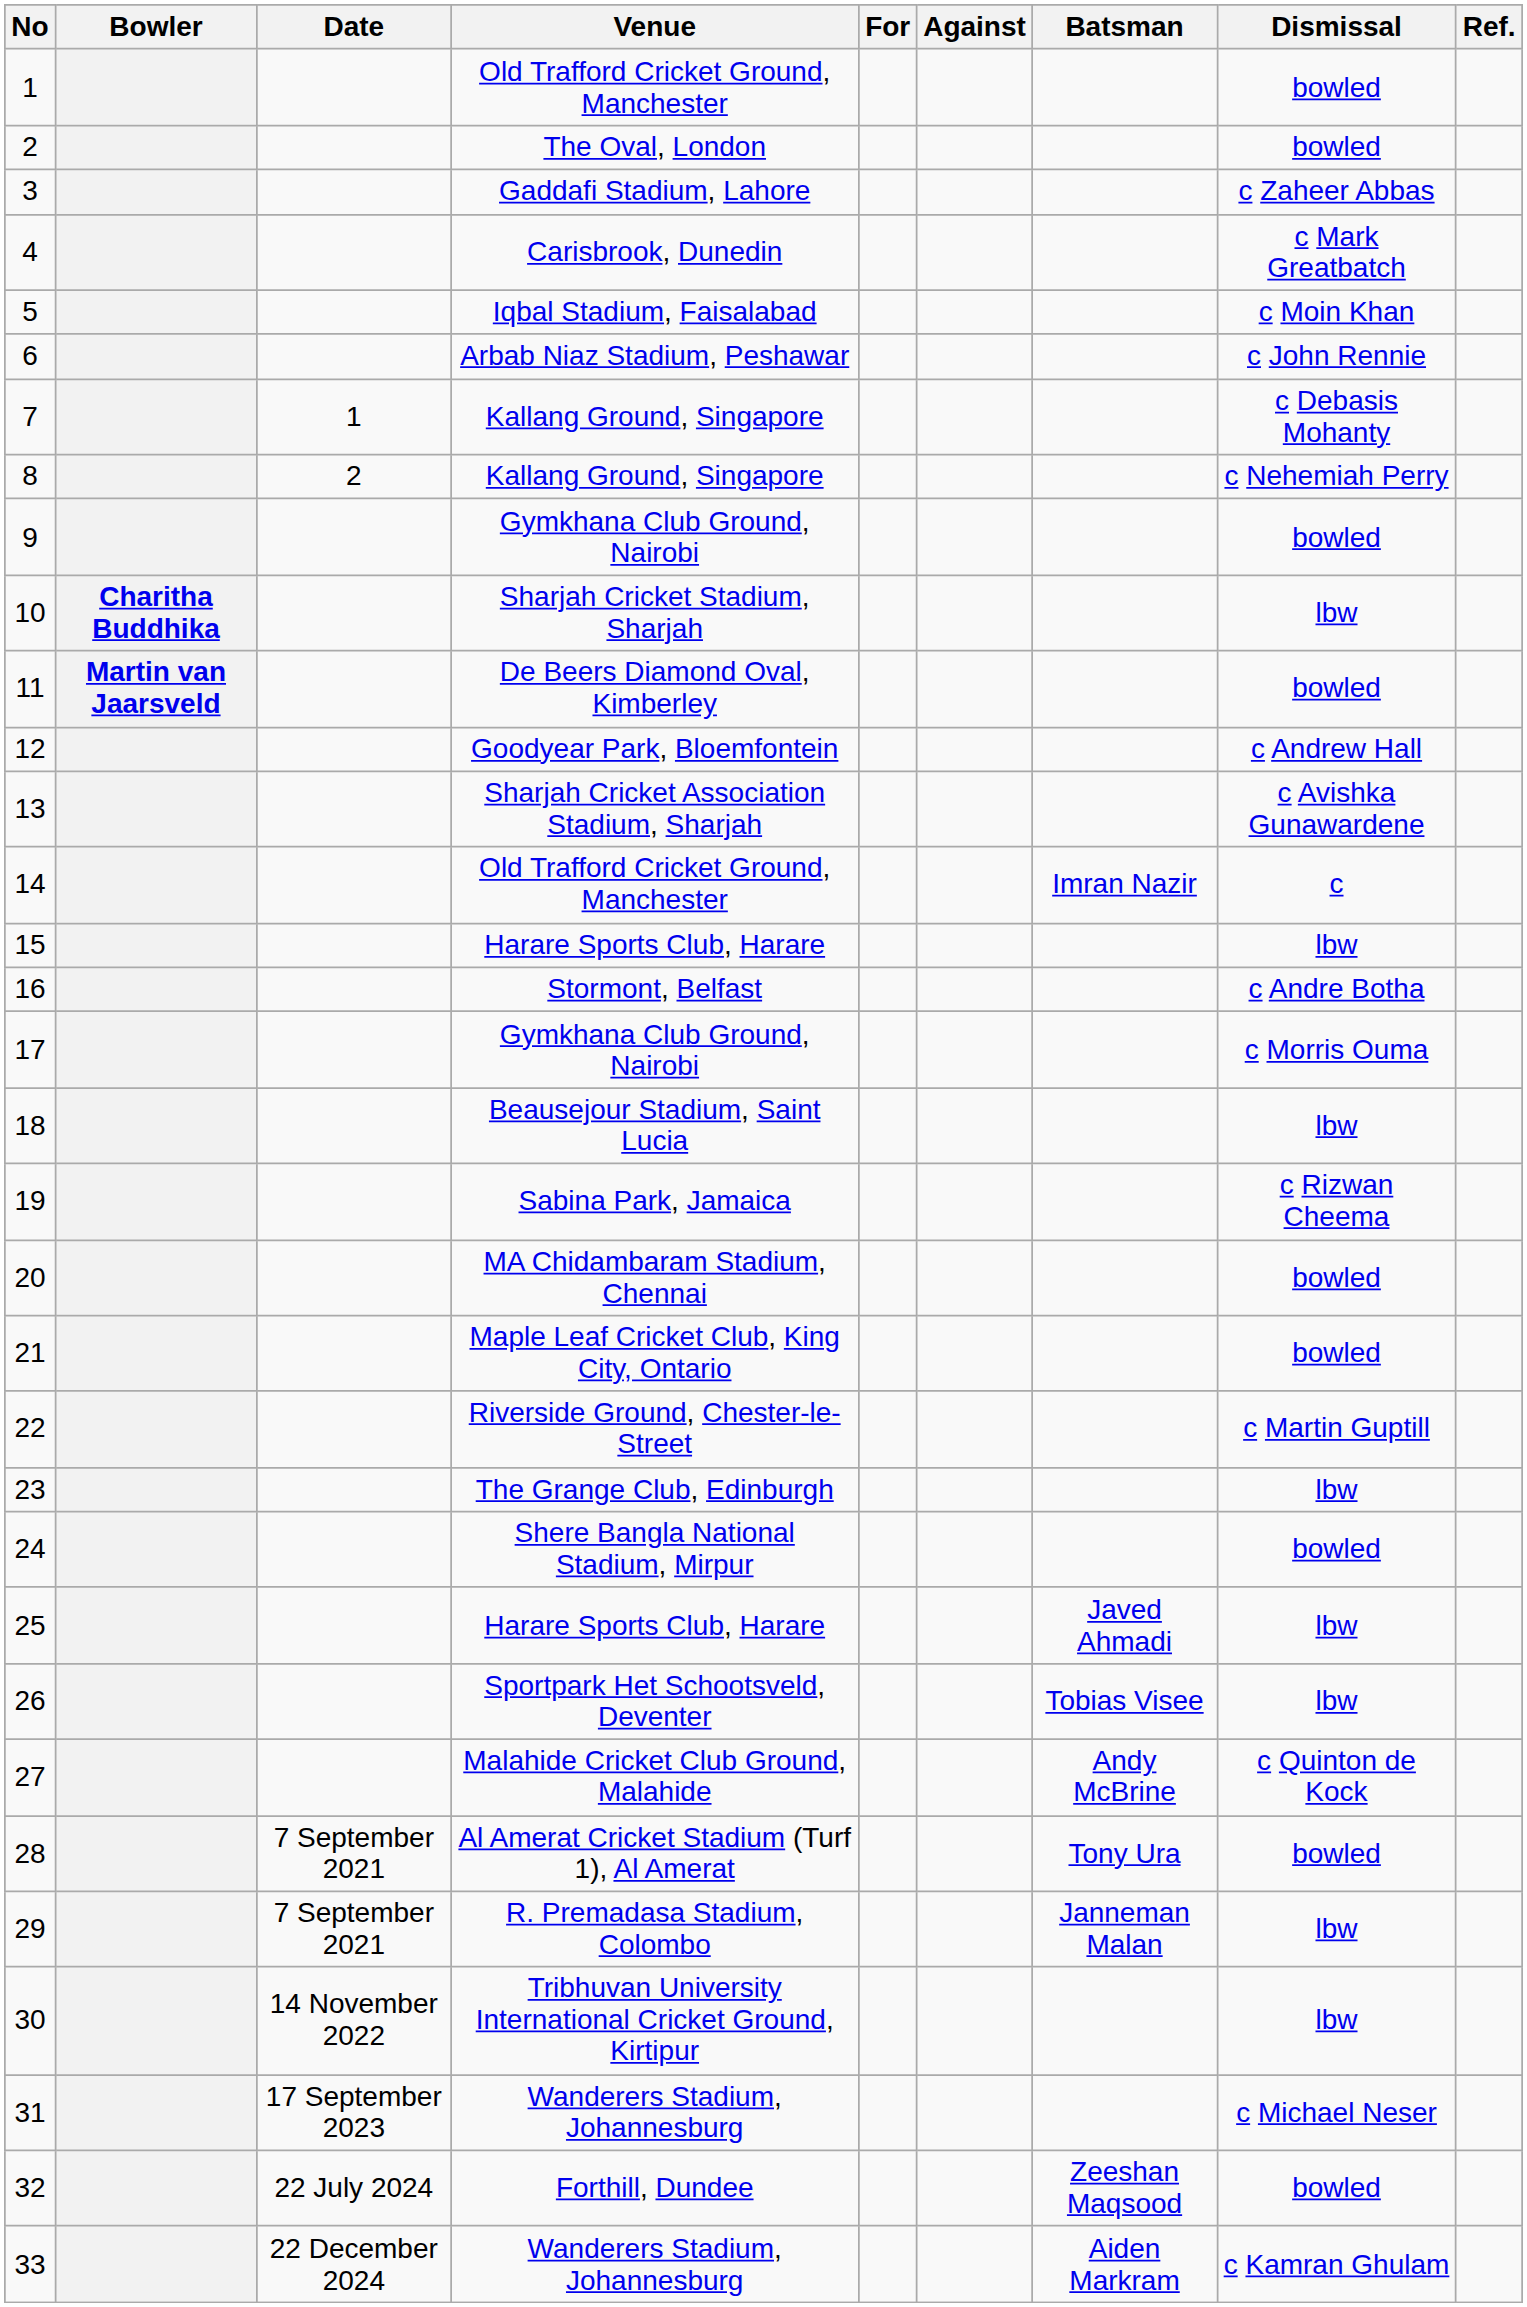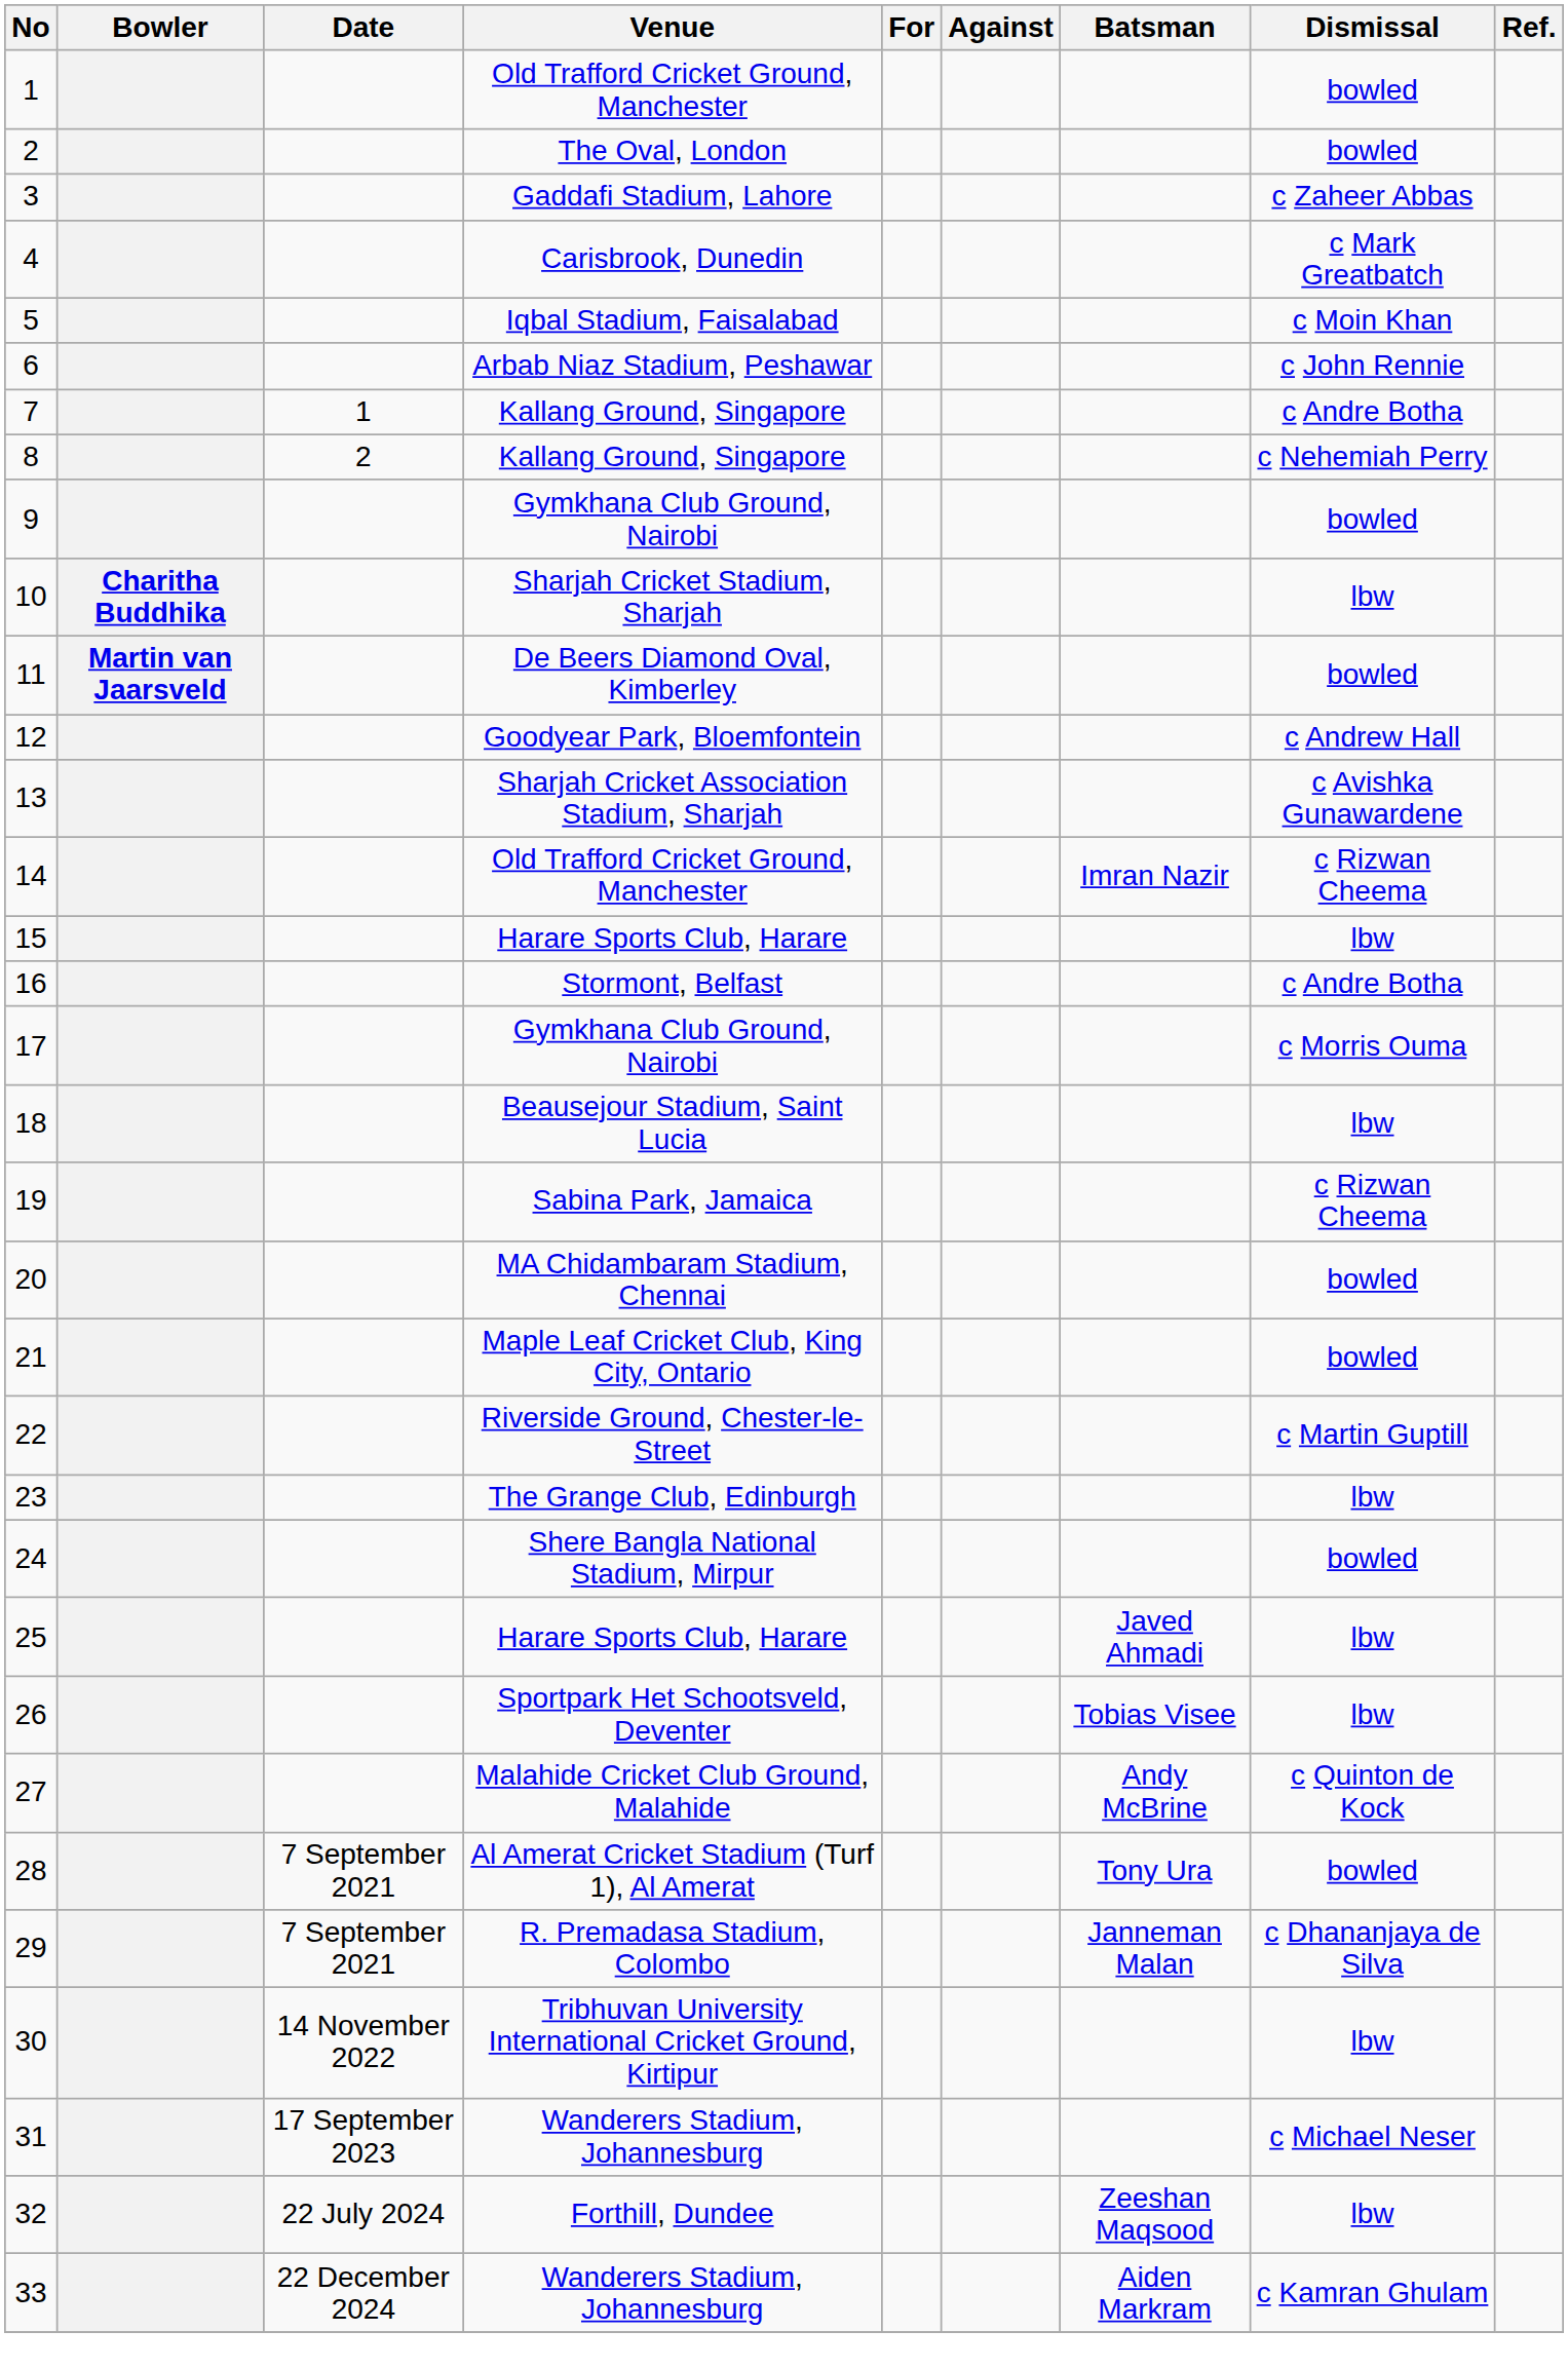7 | Dismissal: c Debasis Mohanty -> c Andre Botha
14 | Dismissal: c -> c Rizwan Cheema
29 | Dismissal: lbw -> c Dhananjaya de Silva
32 | Dismissal: bowled -> lbw
